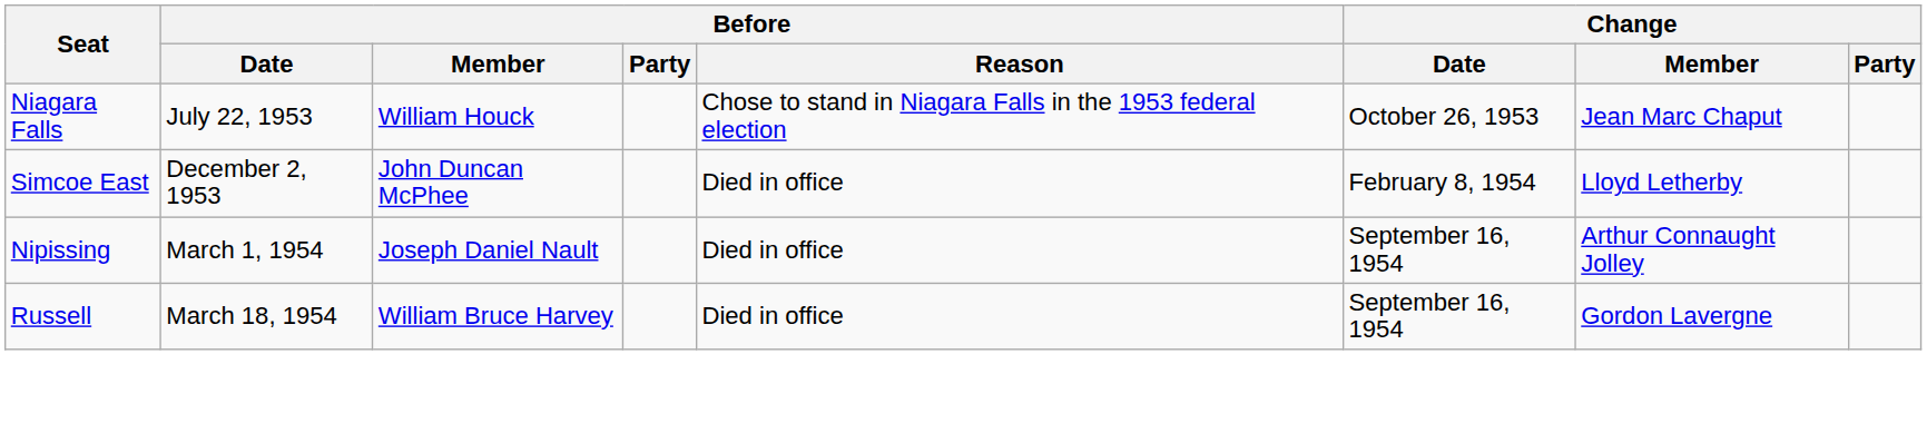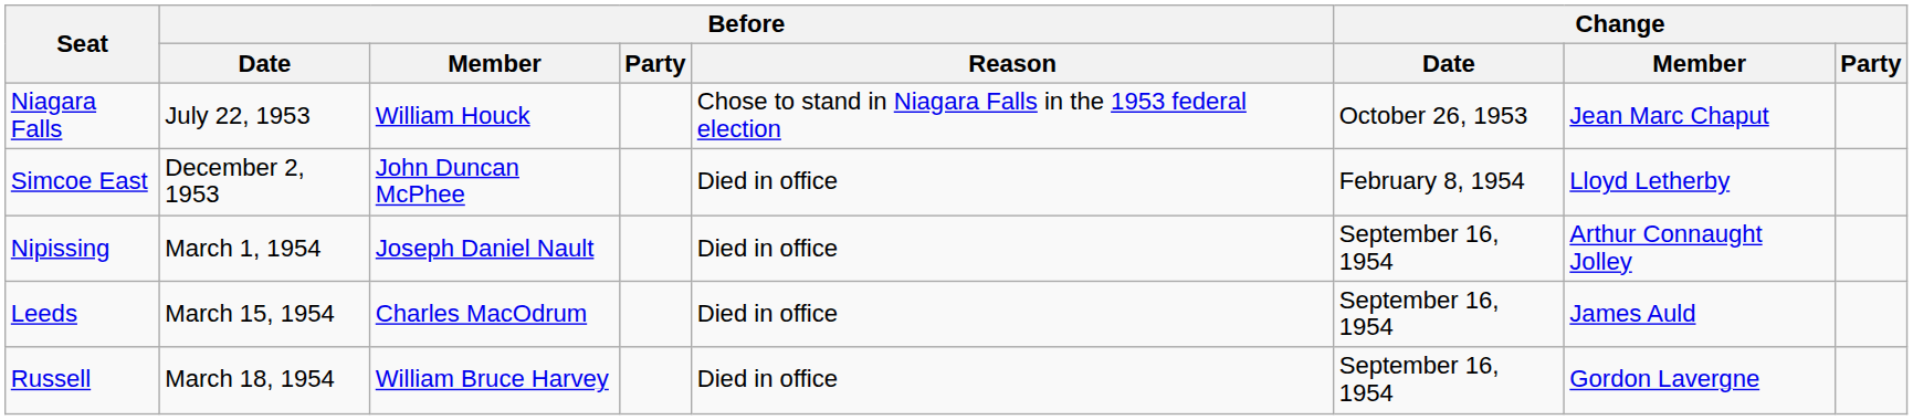+ row: Leeds | March 15, 1954 | Charles MacOdrum | Died in office | September 16, 1954 | James Auld
